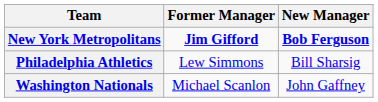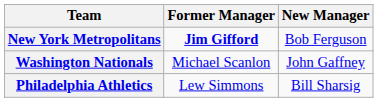New York Metropolitans | New Manager: bold -> normal
rows swapped: Philadelphia Athletics <-> Washington Nationals
